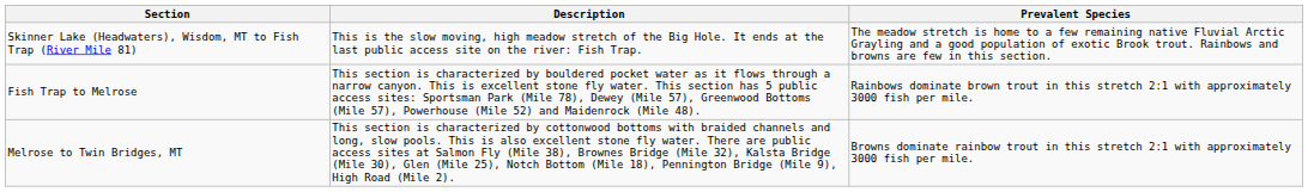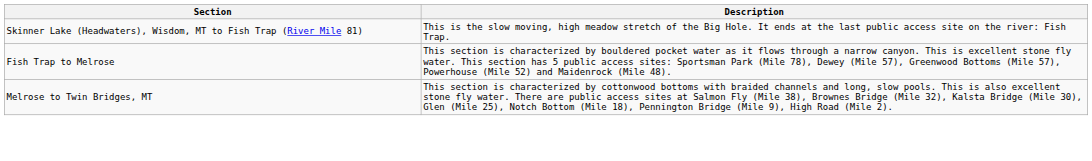- column: Prevalent Species | The meadow stretch is home to a few remaining native Fluvial Arctic Grayling and a good population of exotic Brook trout. Rainbows and browns are few in this section. | Rainbows dominate brown trout in this stretch 2:1 with approximately 3000 fish per mile. | Browns dominate rainbow trout in this stretch 2:1 with approximately 3000 fish per mile.
